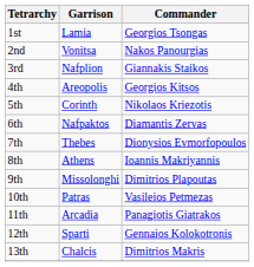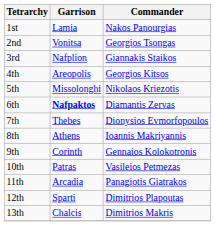1st | Commander: Georgios Tsongas -> Nakos Panourgias
2nd | Commander: Nakos Panourgias -> Georgios Tsongas
5th | Garrison: Corinth -> Missolonghi
6th | Garrison: normal -> bold
9th | Garrison: Missolonghi -> Corinth
9th | Commander: Dimitrios Plapoutas -> Gennaios Kolokotronis
12th | Commander: Gennaios Kolokotronis -> Dimitrios Plapoutas
